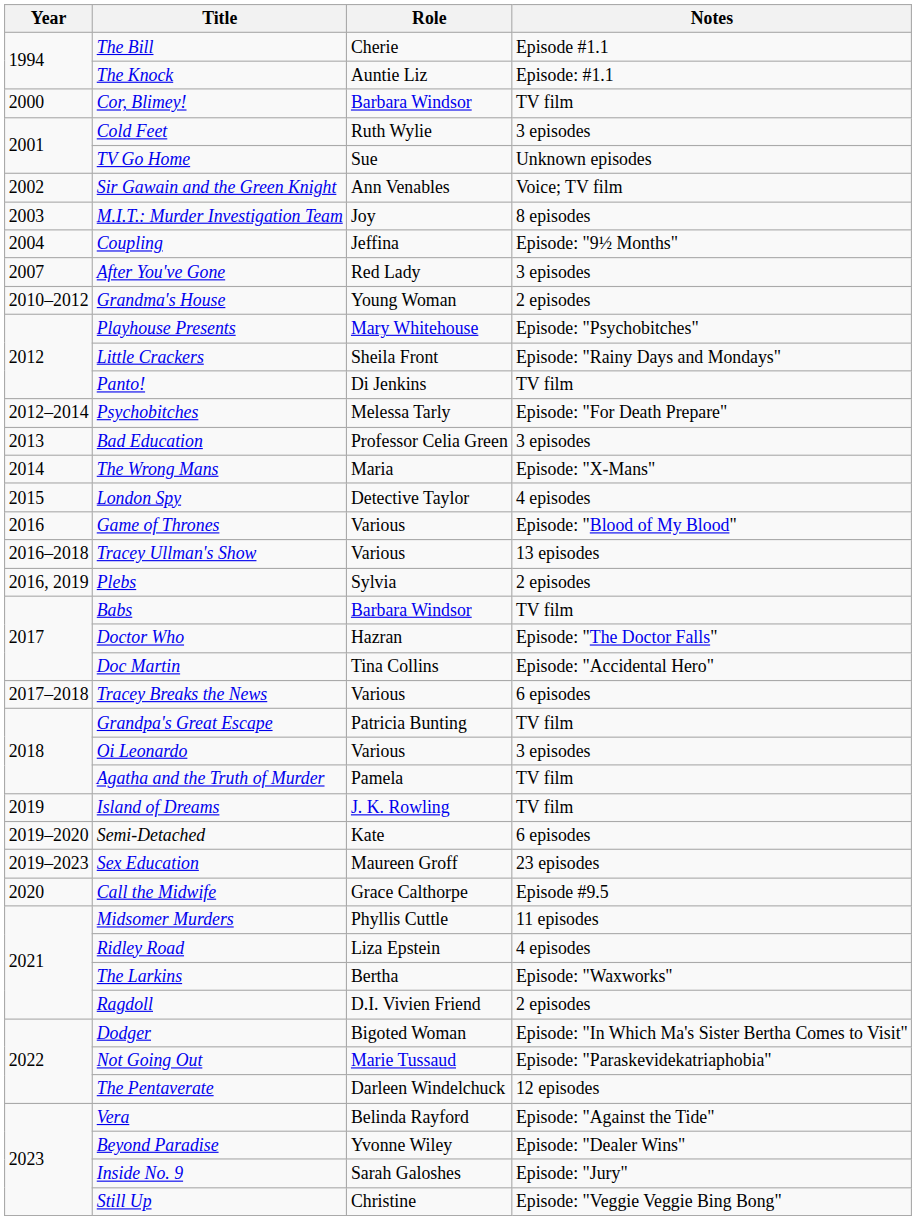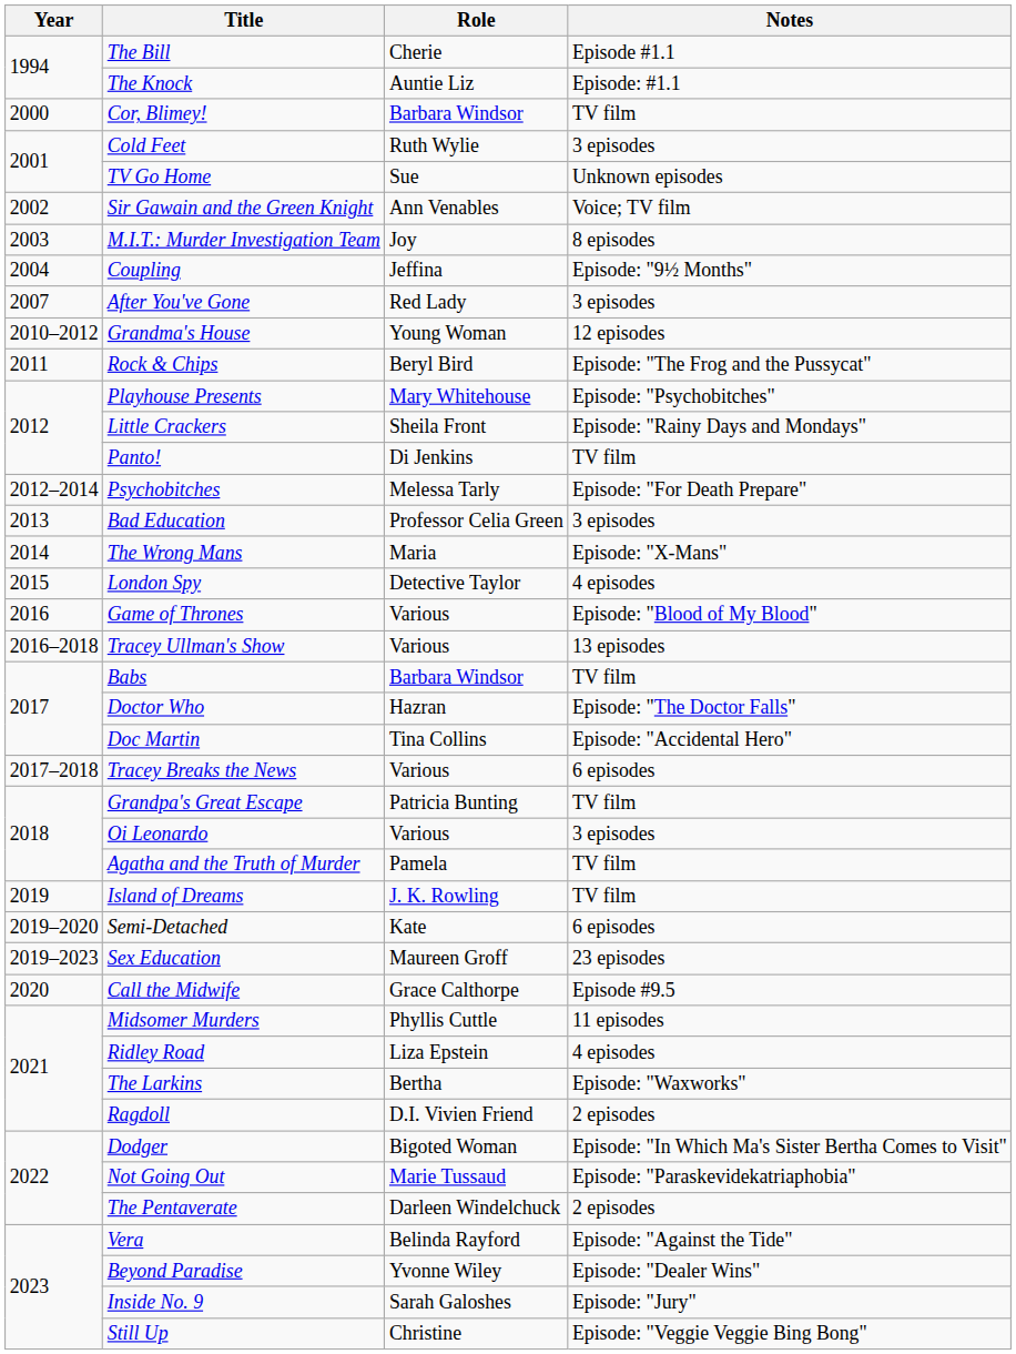Grandma's House | Notes: 2 episodes -> 12 episodes
+ row: 2011 | Rock & Chips | Beryl Bird | Episode: "The Frog and the Pussycat"
- row: 2016, 2019 | Plebs | Sylvia | 2 episodes
The Pentaverate | Notes: 12 episodes -> 2 episodes
